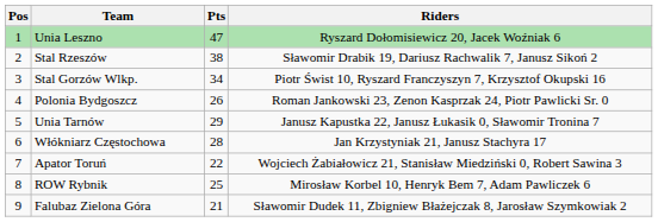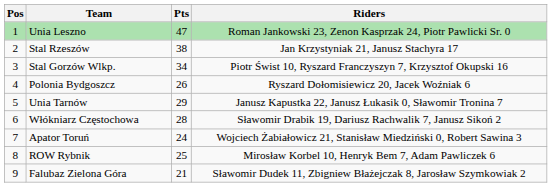Unia Leszno | Riders: Ryszard Dołomisiewicz 20, Jacek Woźniak 6 -> Roman Jankowski 23, Zenon Kasprzak 24, Piotr Pawlicki Sr. 0
Stal Rzeszów | Riders: Sławomir Drabik 19, Dariusz Rachwalik 7, Janusz Sikoń 2 -> Jan Krzystyniak 21, Janusz Stachyra 17
Polonia Bydgoszcz | Riders: Roman Jankowski 23, Zenon Kasprzak 24, Piotr Pawlicki Sr. 0 -> Ryszard Dołomisiewicz 20, Jacek Woźniak 6
Włókniarz Częstochowa | Riders: Jan Krzystyniak 21, Janusz Stachyra 17 -> Sławomir Drabik 19, Dariusz Rachwalik 7, Janusz Sikoń 2
Apator Toruń | Pts: 22 -> 24
